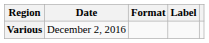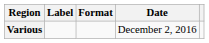columns swapped: Date <-> Label
